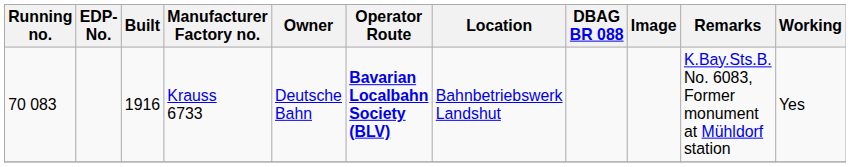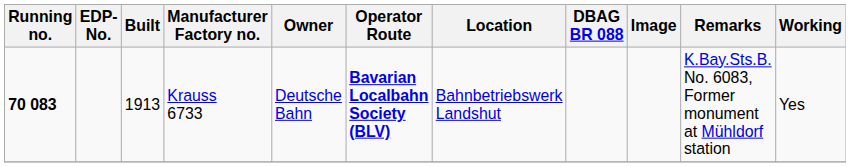Krauss 6733 | Running no.: normal -> bold
Krauss 6733 | Built: 1916 -> 1913
